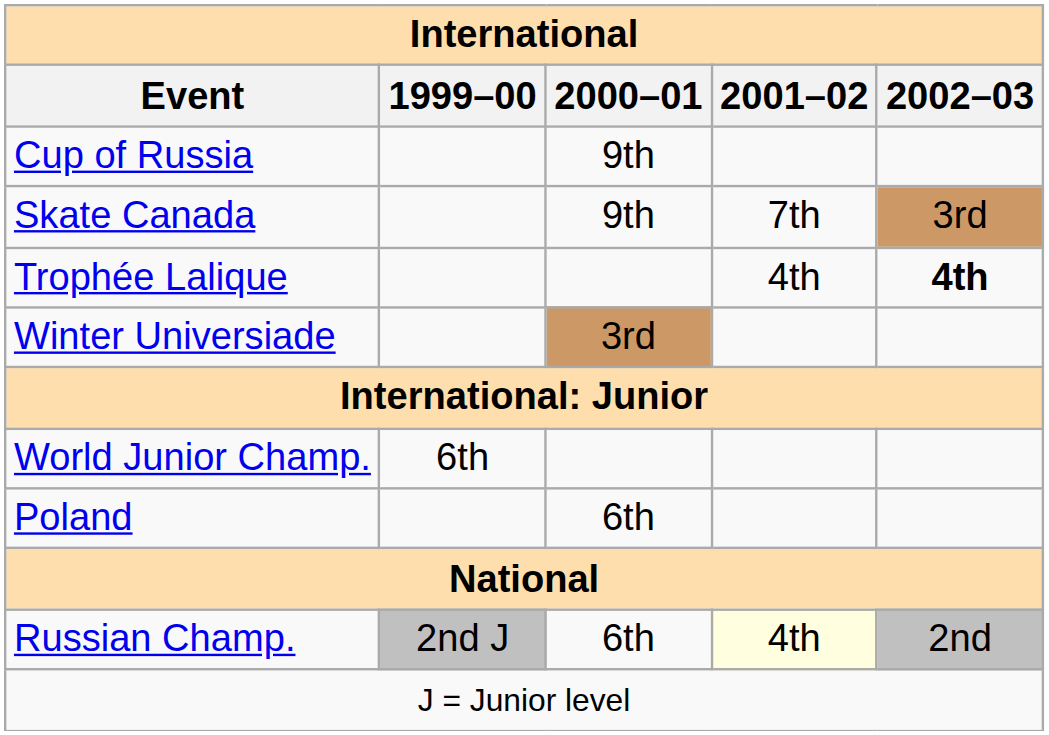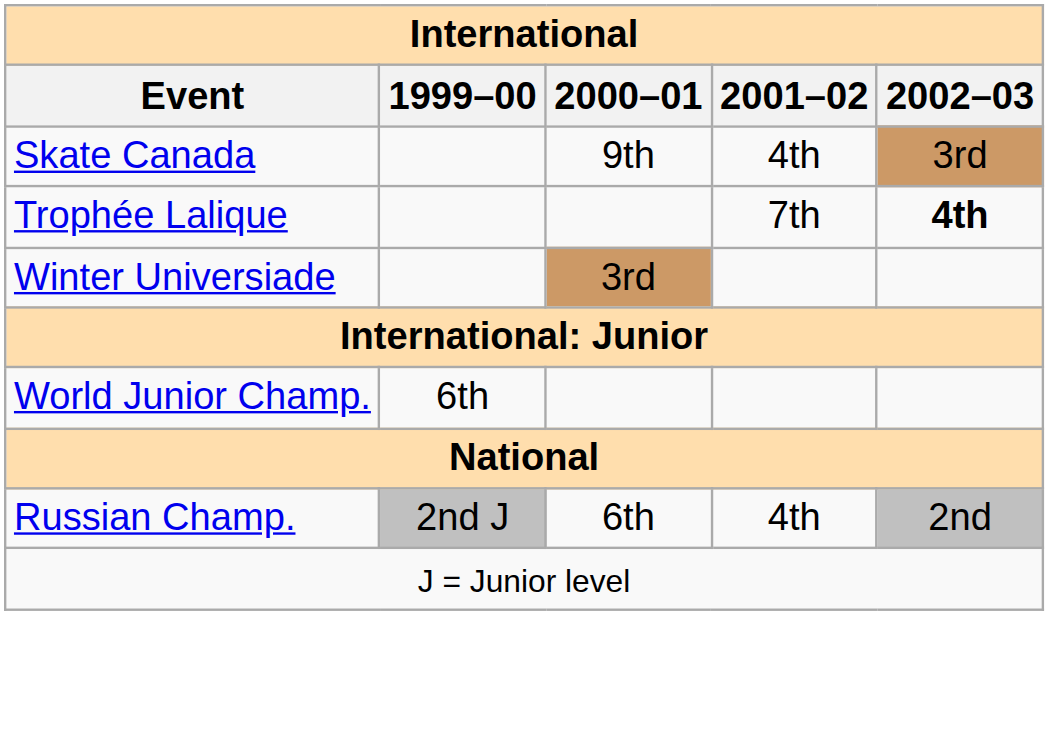- row: Cup of Russia | 9th
Skate Canada | 2001–02: 7th -> 4th
Trophée Lalique | 2001–02: 4th -> 7th
- row: Poland | 6th
Russian Champ. | 2001–02: lightyellow background -> no background
